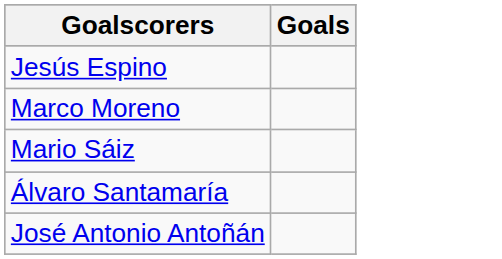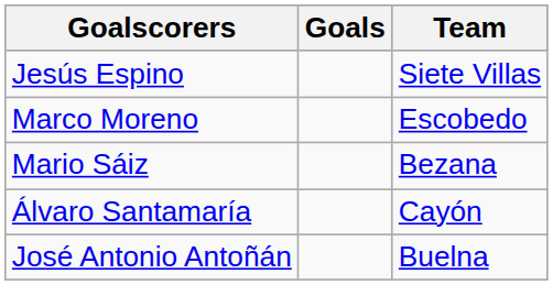+ column: Team | Siete Villas | Escobedo | Bezana | Cayón | Buelna
